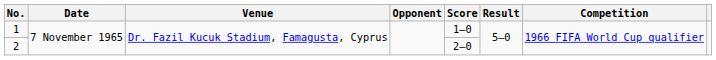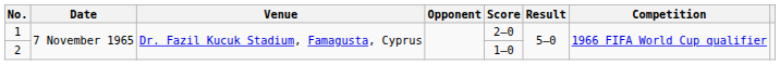1 | Score: 1–0 -> 2–0
2 | Score: 2–0 -> 1–0
